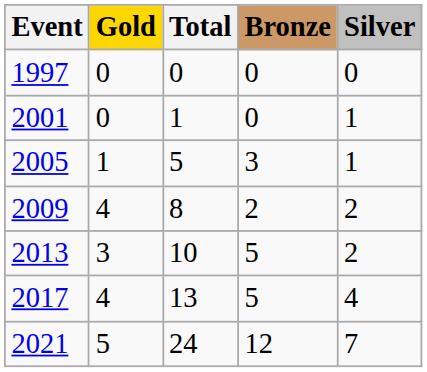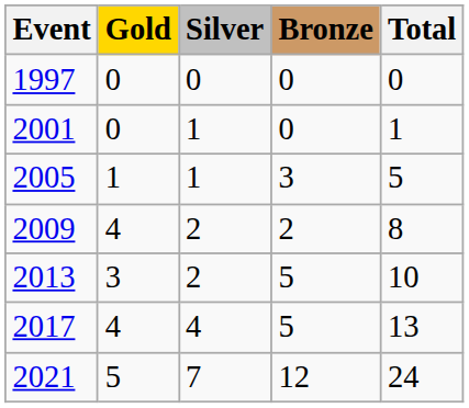columns swapped: Silver <-> Total
